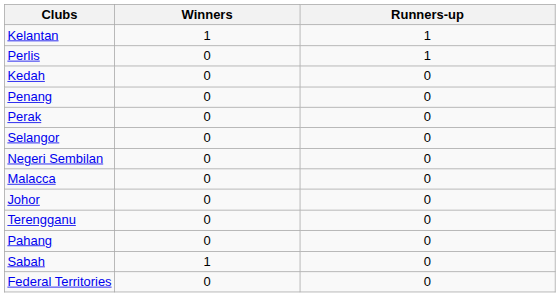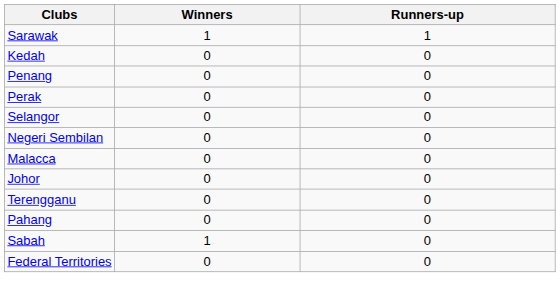+ row: Sarawak | 1 | 1
- row: Kelantan | 1 | 1
- row: Perlis | 0 | 1
